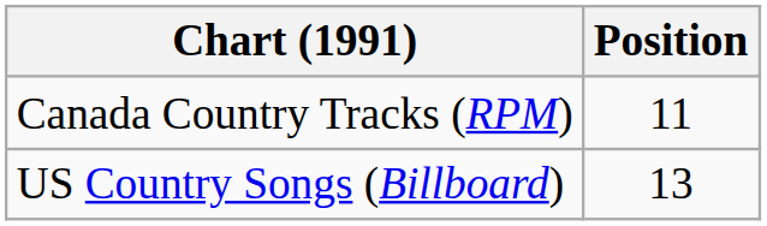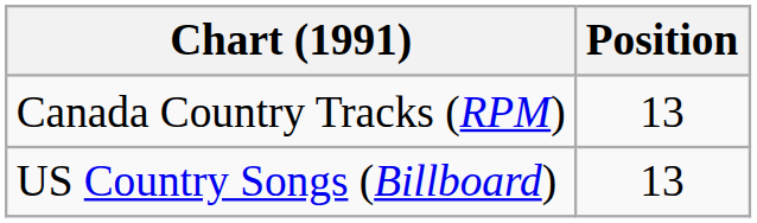Canada Country Tracks (RPM) | Position: 11 -> 13
